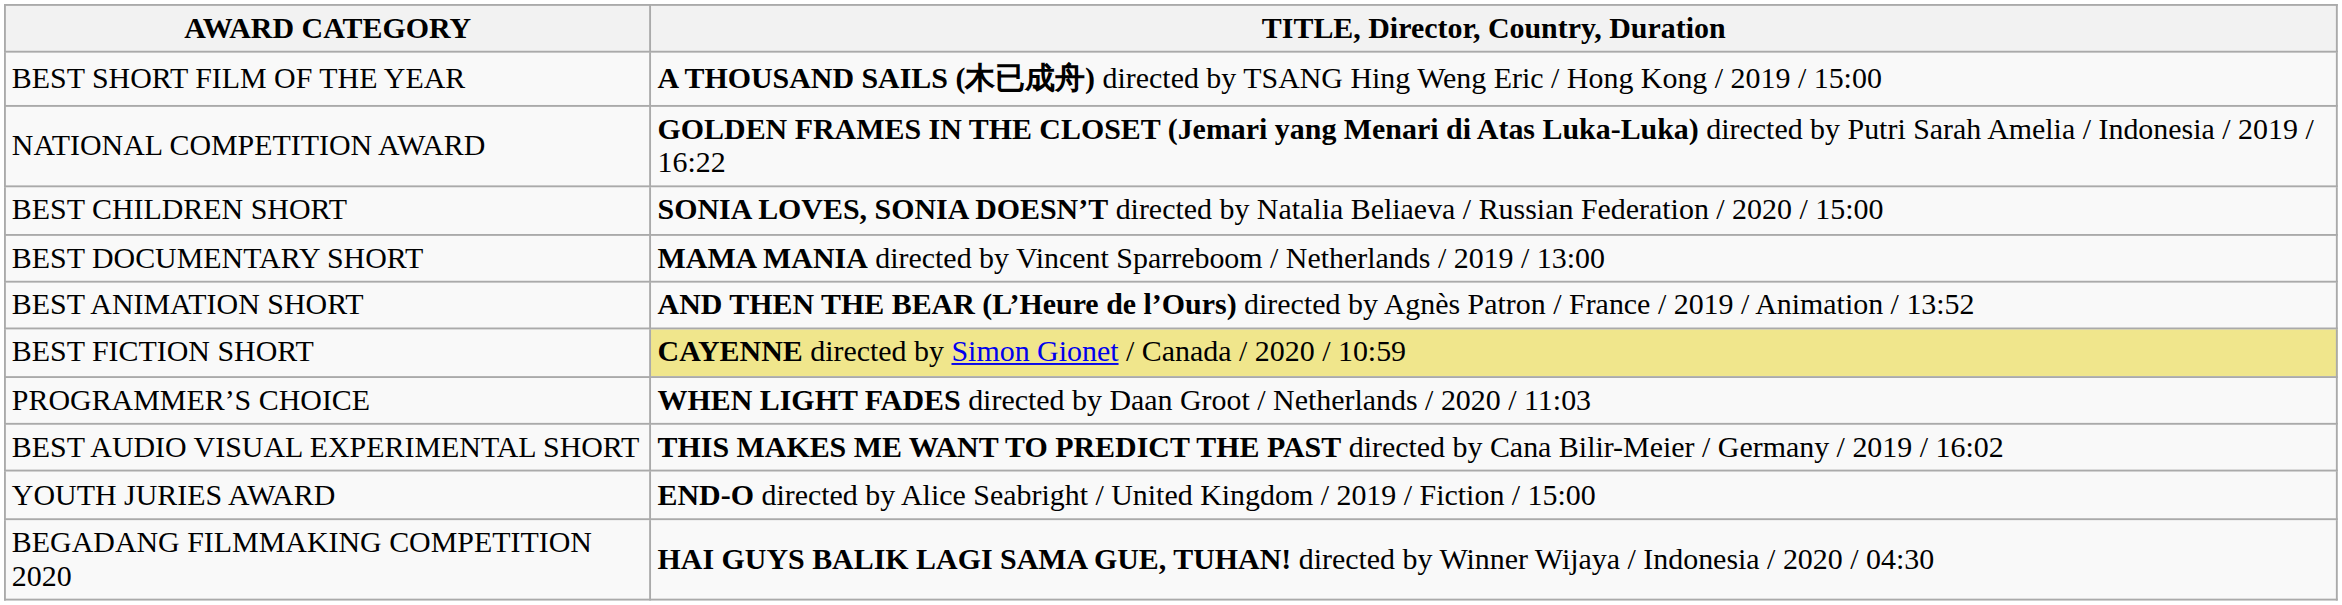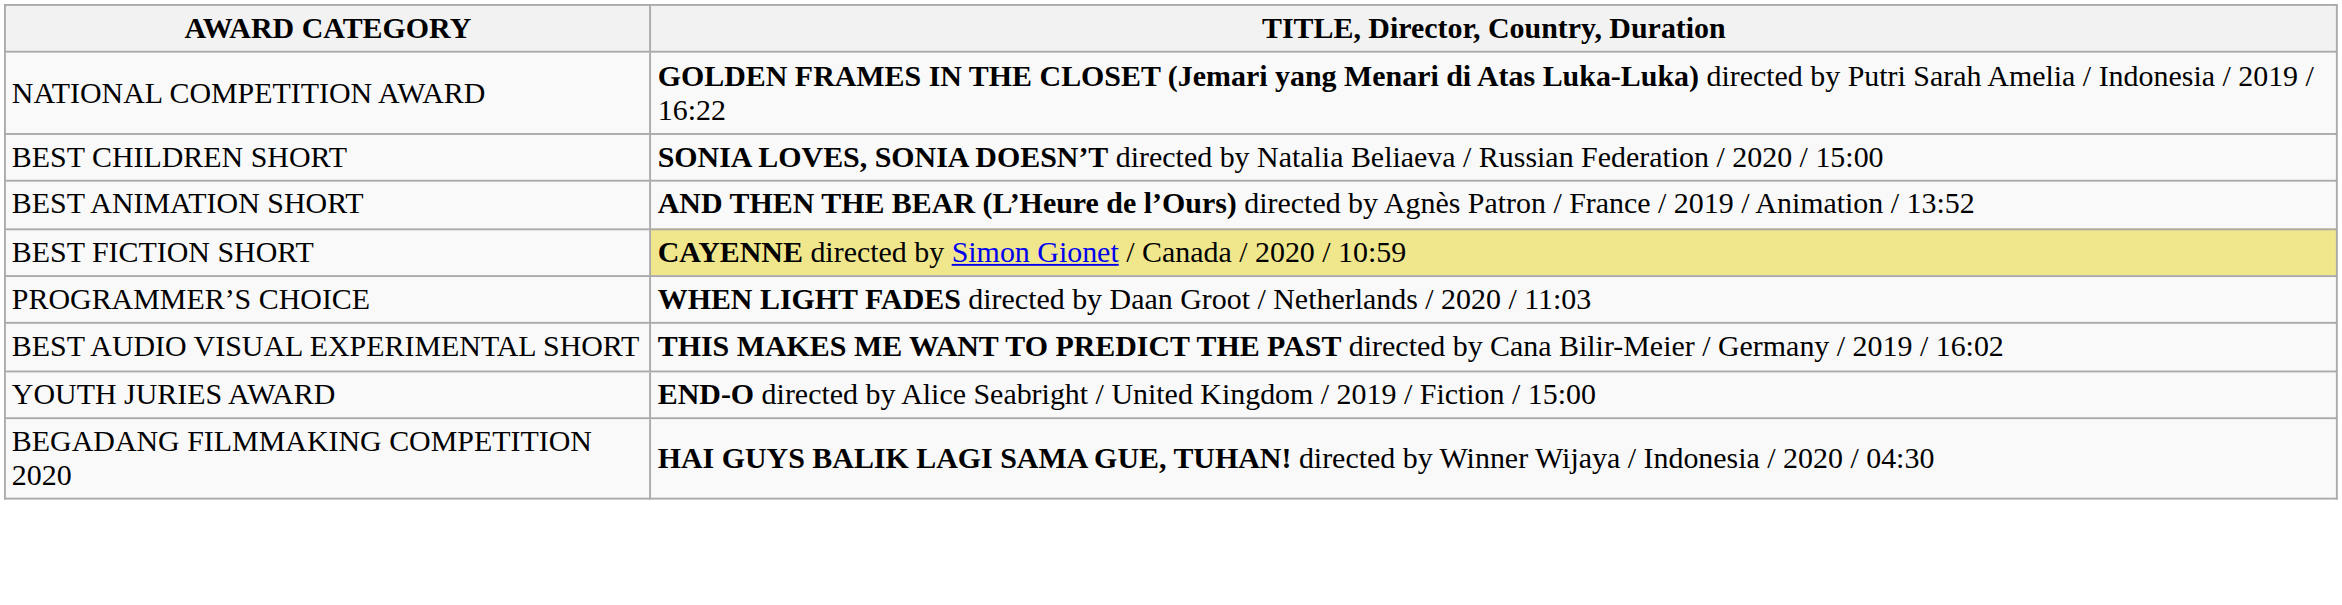- row: BEST SHORT FILM OF THE YEAR | A THOUSAND SAILS (木已成舟) directed by TSANG Hing Weng Eric / Hong Kong / 2019 / 15:00
- row: BEST DOCUMENTARY SHORT | MAMA MANIA directed by Vincent Sparreboom / Netherlands / 2019 / 13:00
